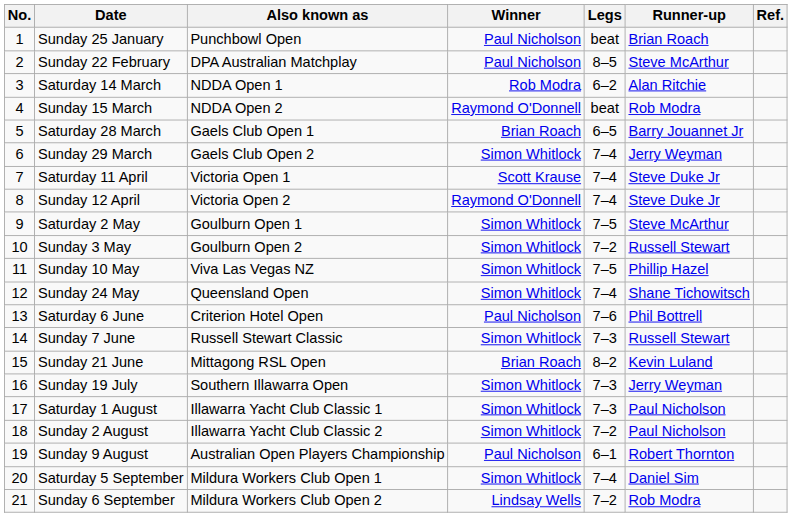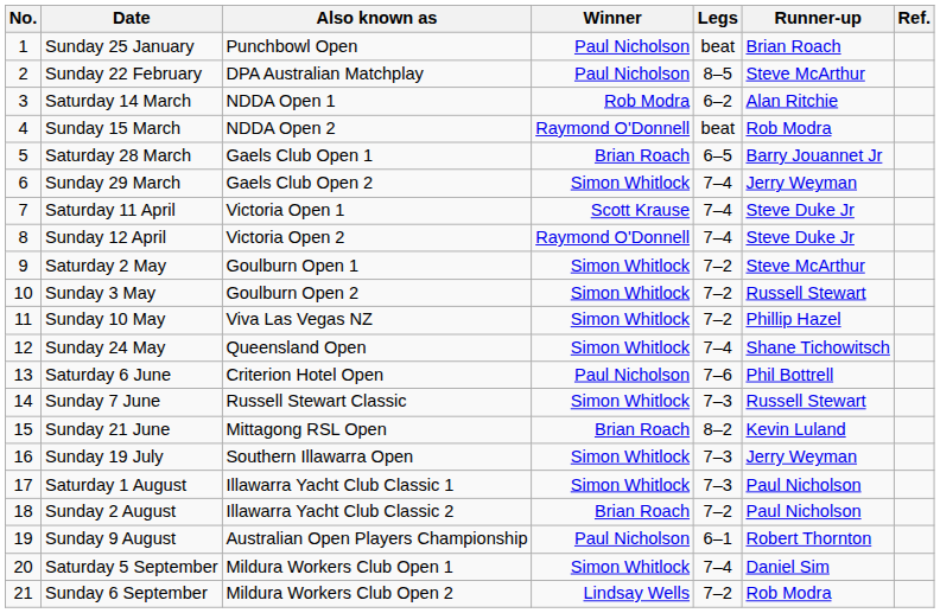Saturday 2 May | Legs: 7–5 -> 7–2
Sunday 10 May | Legs: 7–5 -> 7–2
Sunday 2 August | Winner: Simon Whitlock -> Brian Roach
